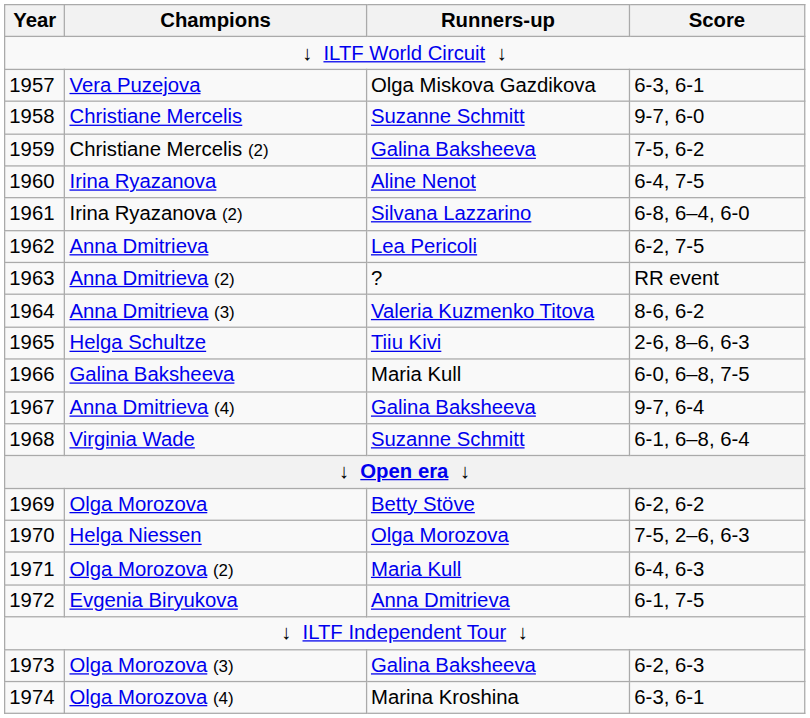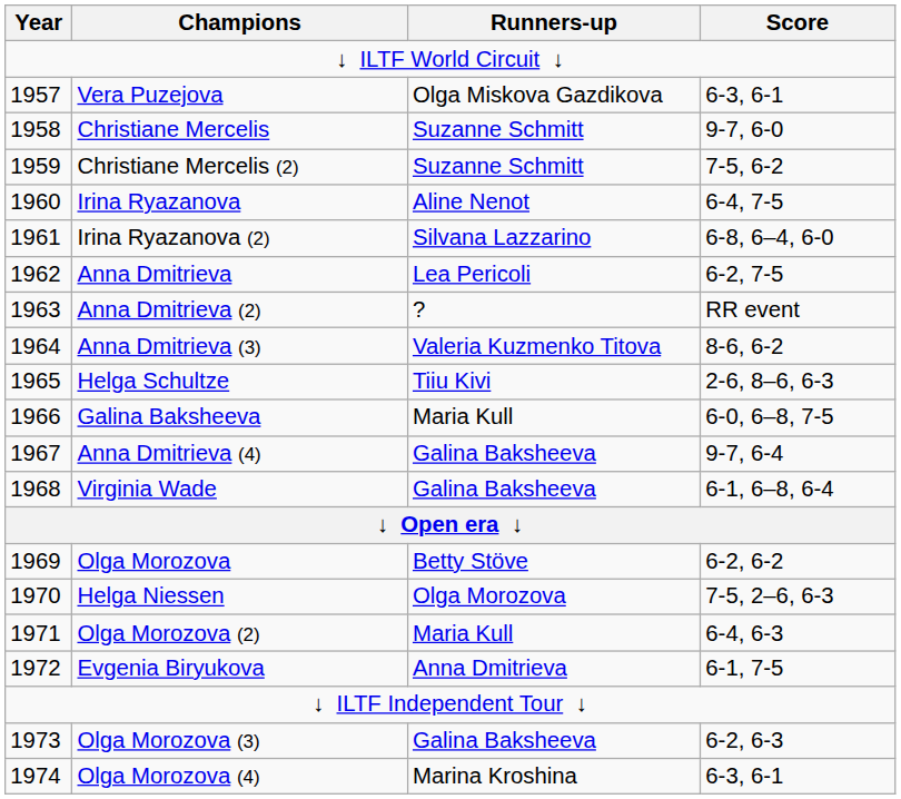Christiane Mercelis (2) | Runners-up: Galina Baksheeva -> Suzanne Schmitt
Virginia Wade | Runners-up: Suzanne Schmitt -> Galina Baksheeva
